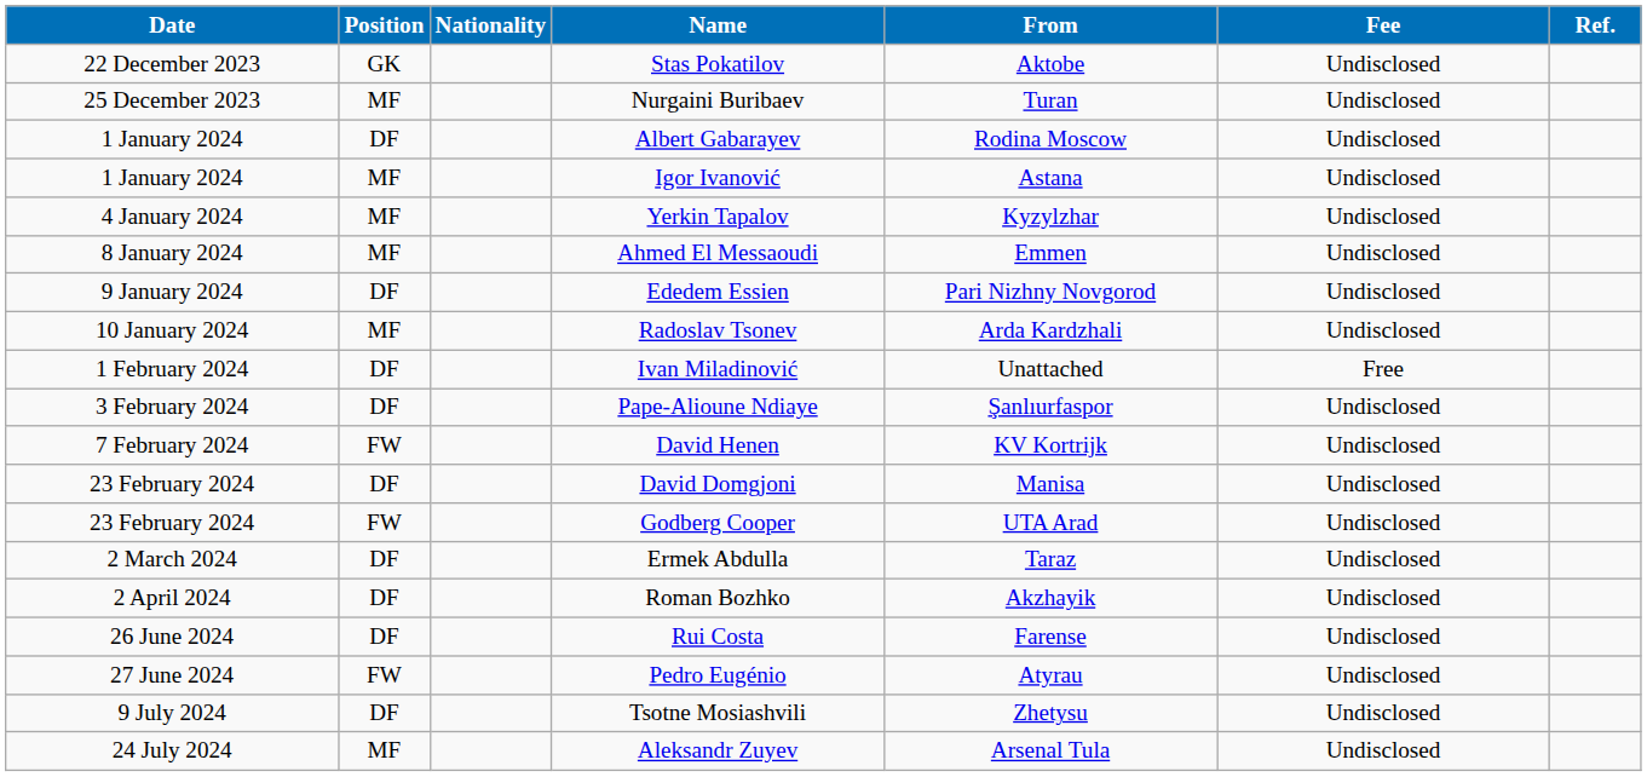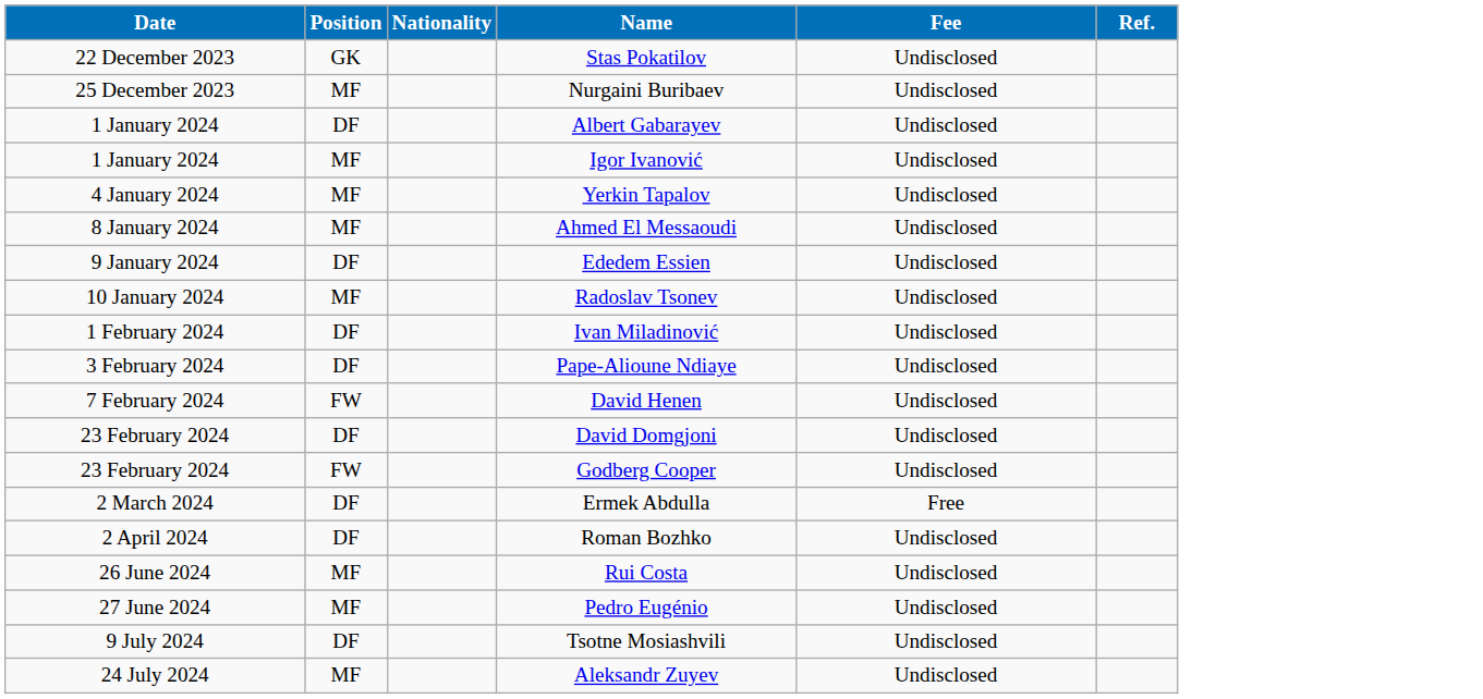- column: From | Aktobe | Turan | Rodina Moscow | Astana | Kyzylzhar | Emmen | Pari Nizhny Novgorod | Arda Kardzhali | Unattached | Şanlıurfaspor | KV Kortrijk | Manisa | UTA Arad | Taraz | Akzhayik | Farense | Atyrau | Zhetysu | Arsenal Tula
Ivan Miladinović | Fee: Free -> Undisclosed
Ermek Abdulla | Fee: Undisclosed -> Free
Rui Costa | Position: DF -> MF
Pedro Eugénio | Position: FW -> MF
